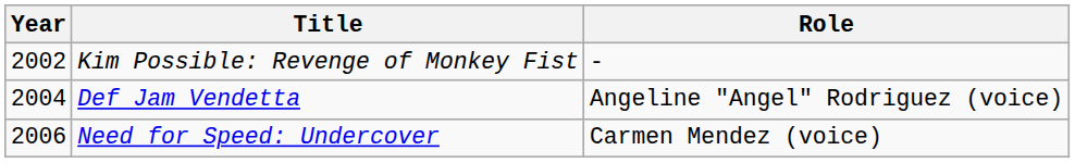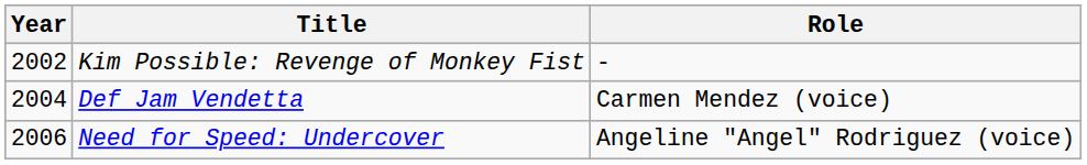Def Jam Vendetta | Role: Angeline "Angel" Rodriguez (voice) -> Carmen Mendez (voice)
Need for Speed: Undercover | Role: Carmen Mendez (voice) -> Angeline "Angel" Rodriguez (voice)
